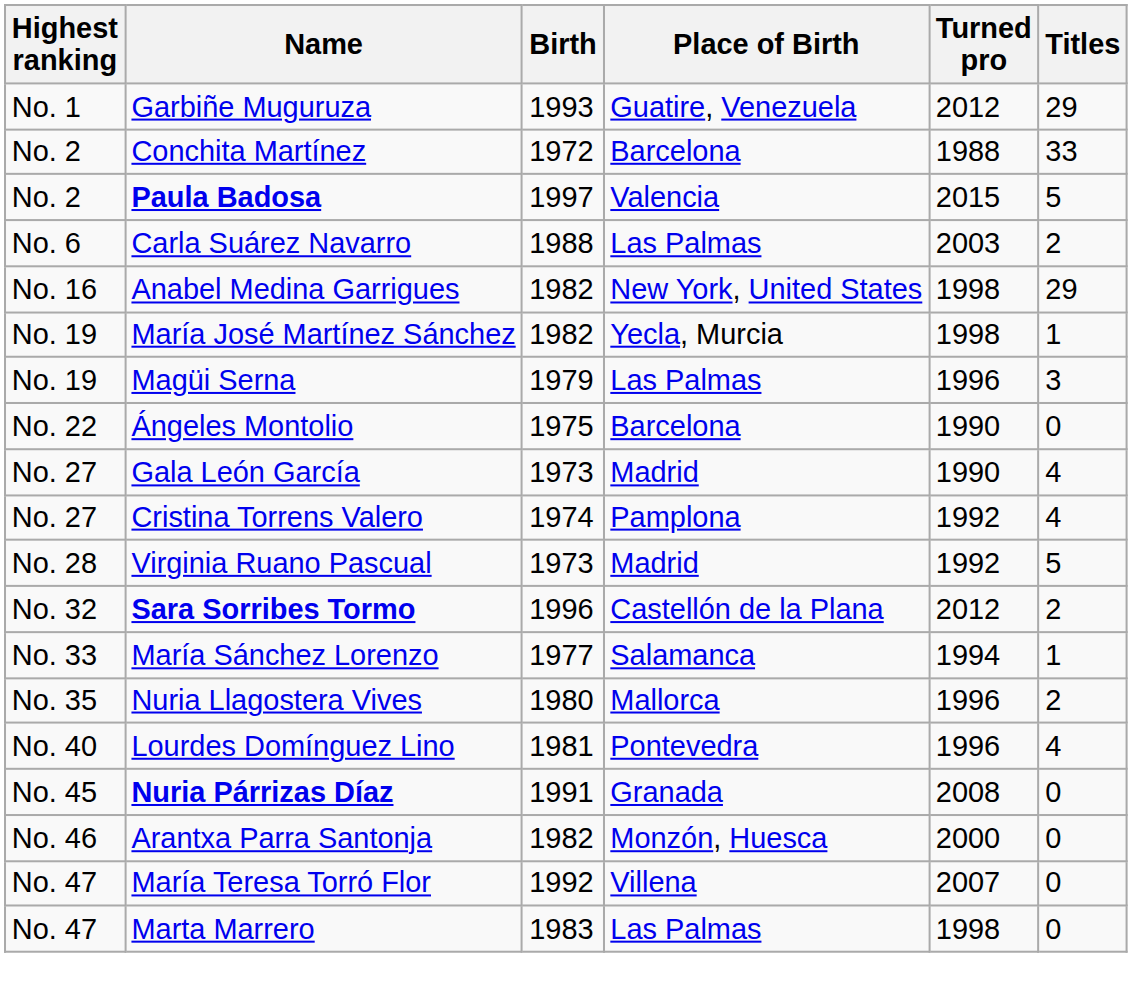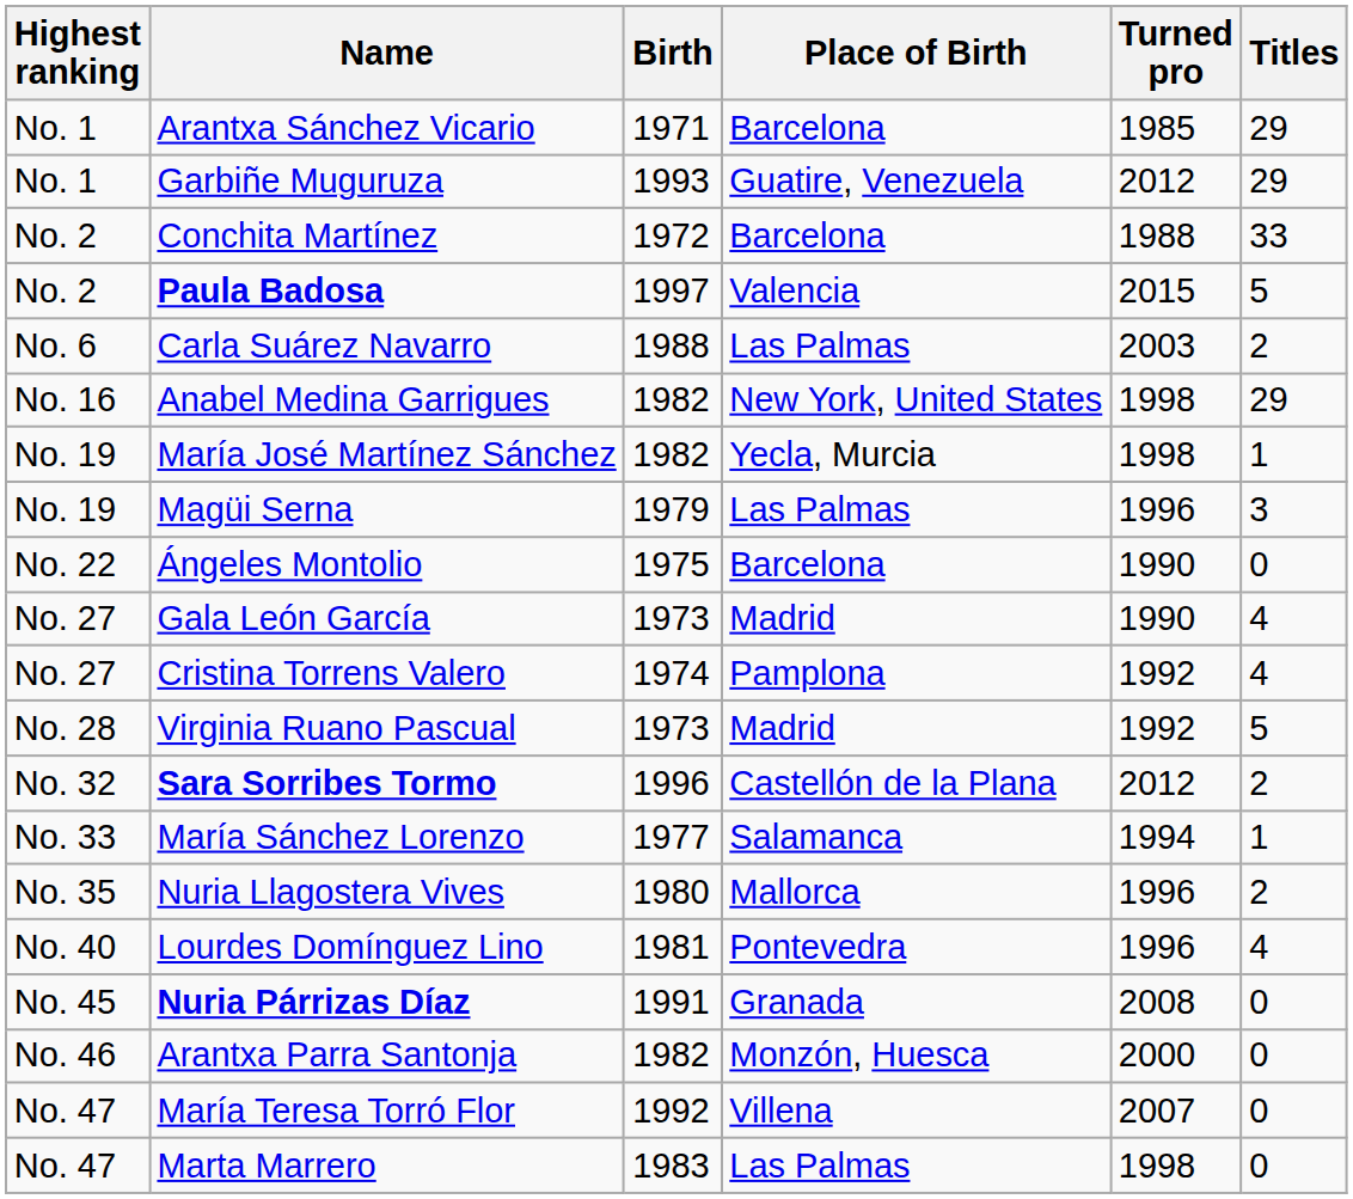+ row: No. 1 | Arantxa Sánchez Vicario | 1971 | Barcelona | 1985 | 29
